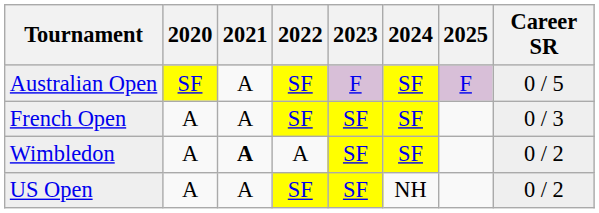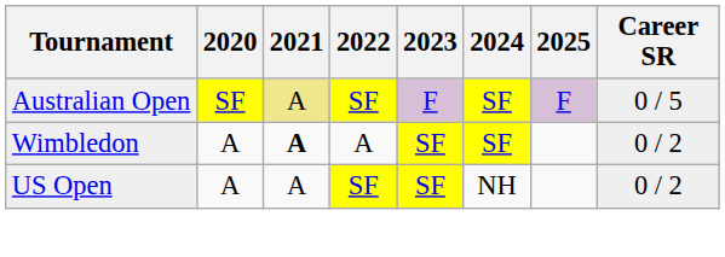Australian Open | 2021: no background -> khaki background
- row: French Open | A | A | SF | SF | SF | 0 / 3
